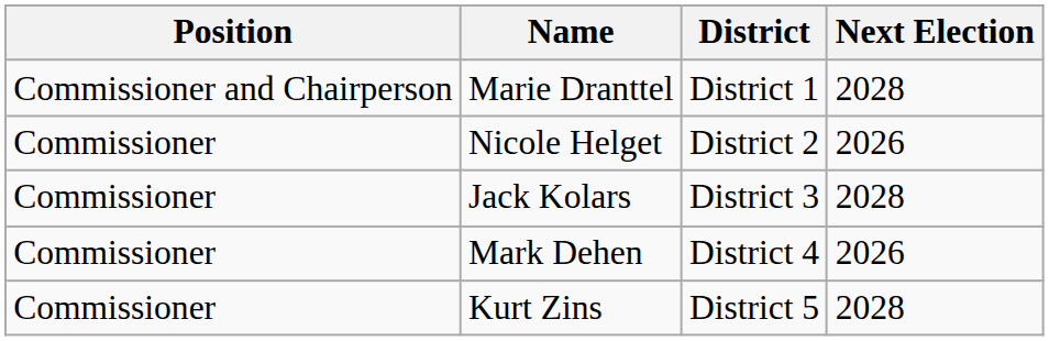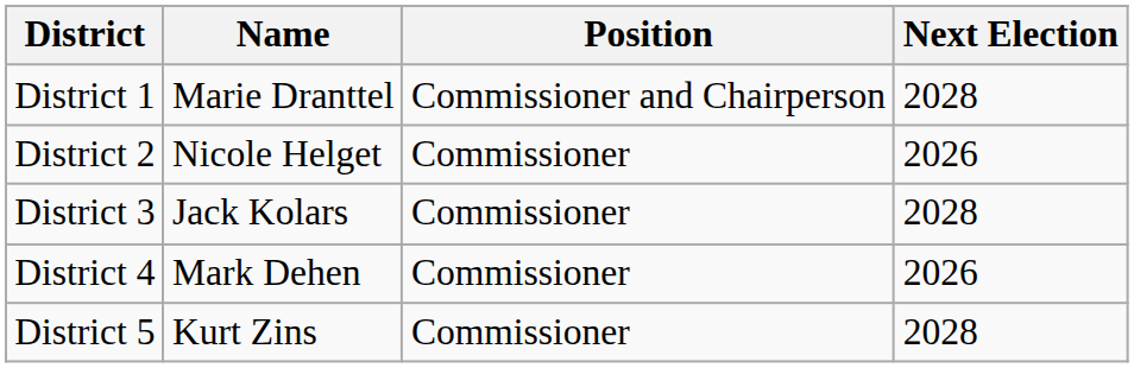columns swapped: Position <-> District
